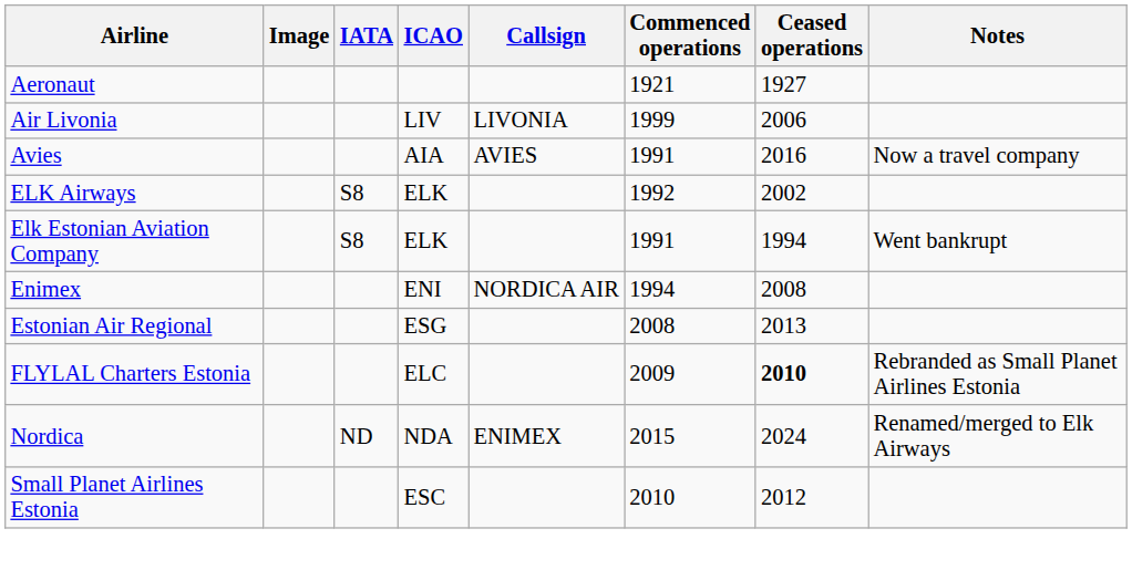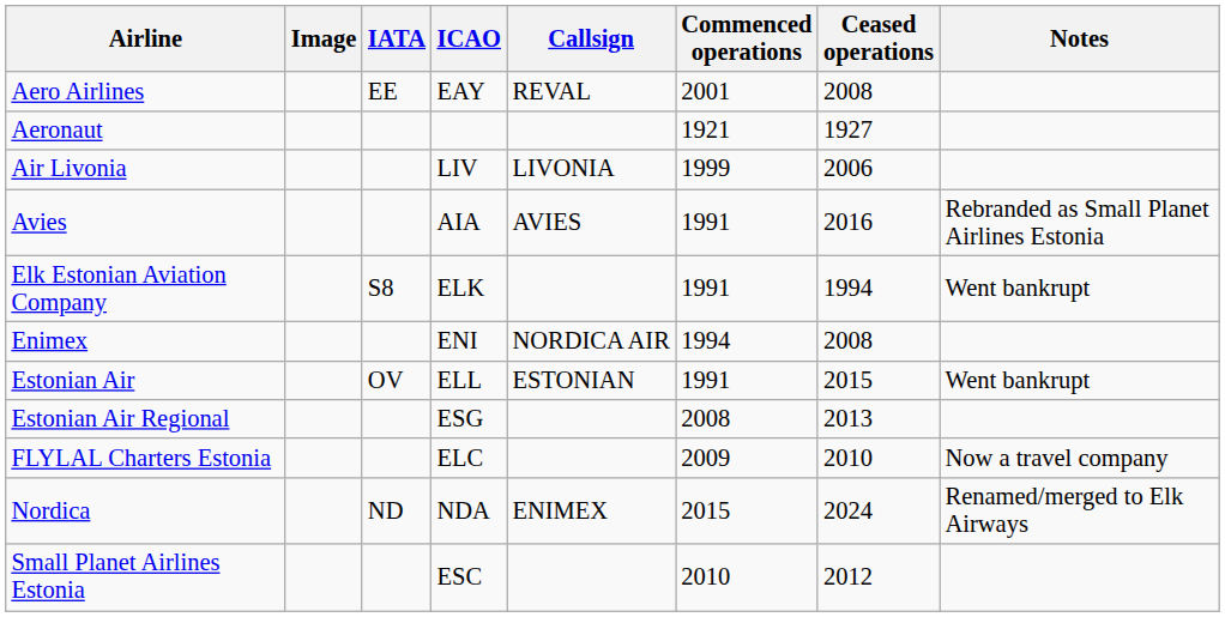+ row: Aero Airlines | EE | EAY | REVAL | 2001 | 2008
Avies | Notes: Now a travel company -> Rebranded as Small Planet Airlines Estonia
- row: ELK Airways | S8 | ELK | 1992 | 2002
+ row: Estonian Air | OV | ELL | ESTONIAN | 1991 | 2015 | Went bankrupt
FLYLAL Charters Estonia | Ceased operations: bold -> normal
FLYLAL Charters Estonia | Notes: Rebranded as Small Planet Airlines Estonia -> Now a travel company
